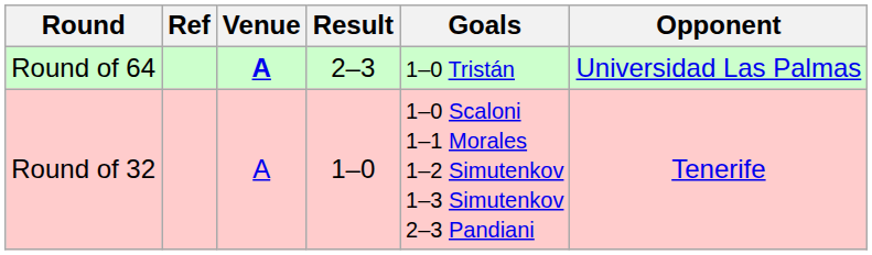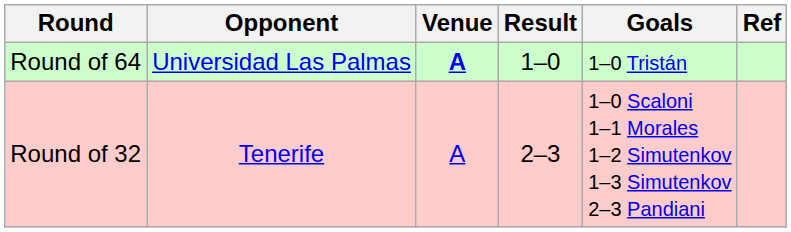columns swapped: Opponent <-> Ref
Round of 64 | Result: 2–3 -> 1–0
Round of 32 | Result: 1–0 -> 2–3
